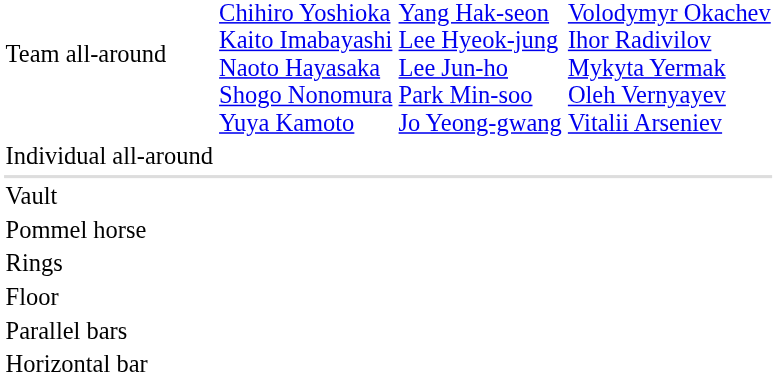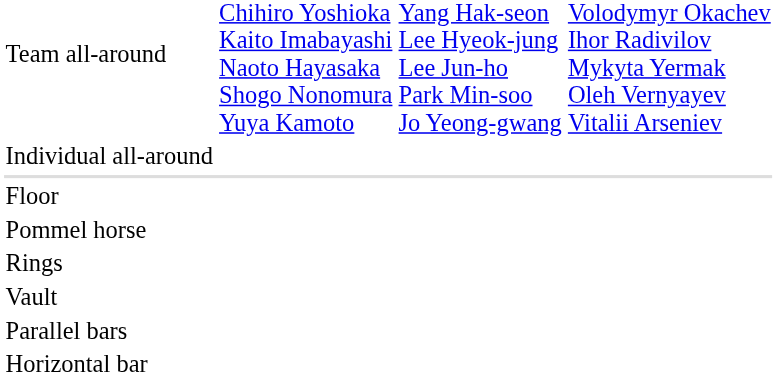rows swapped: Floor <-> Vault
